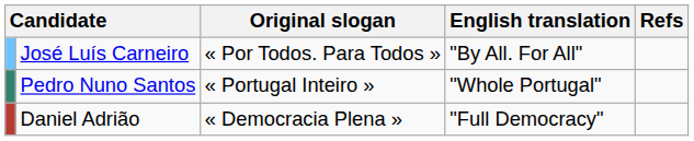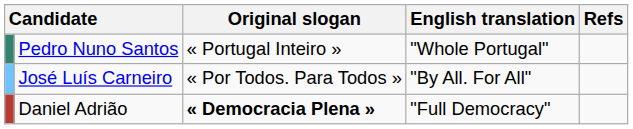rows swapped: José Luís Carneiro <-> Pedro Nuno Santos
Daniel Adrião | Original slogan: normal -> bold
